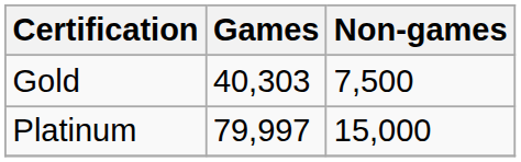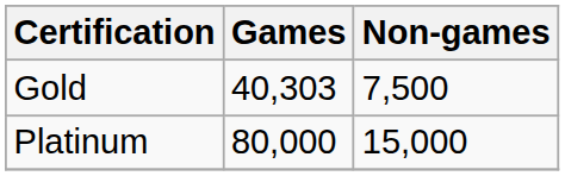Platinum | Games: 79,997 -> 80,000
